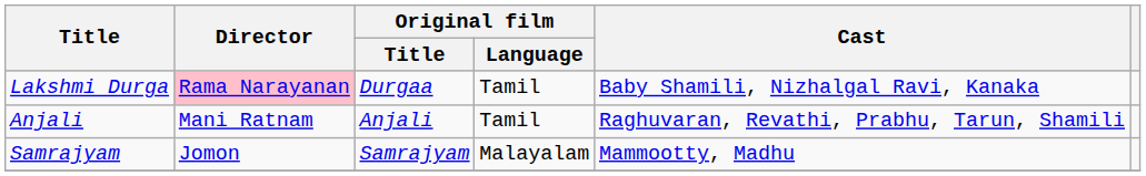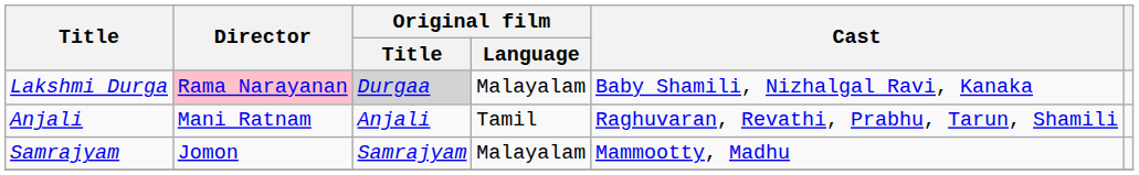Lakshmi Durga | Original film / Title: no background -> lightgrey background
Lakshmi Durga | Original film / Language: Tamil -> Malayalam
